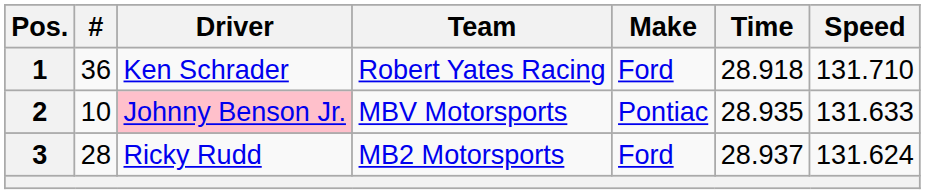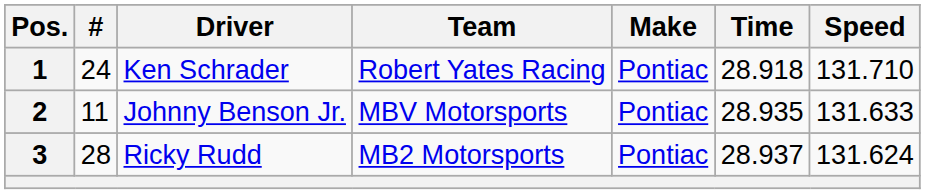1 | #: 36 -> 24
1 | Make: Ford -> Pontiac
2 | #: 10 -> 11
2 | Driver: pink background -> no background
3 | Make: Ford -> Pontiac
